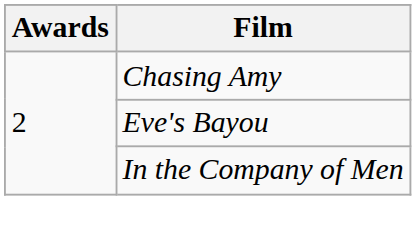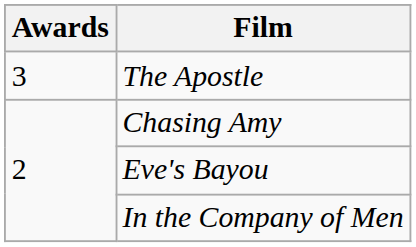+ row: 3 | The Apostle
